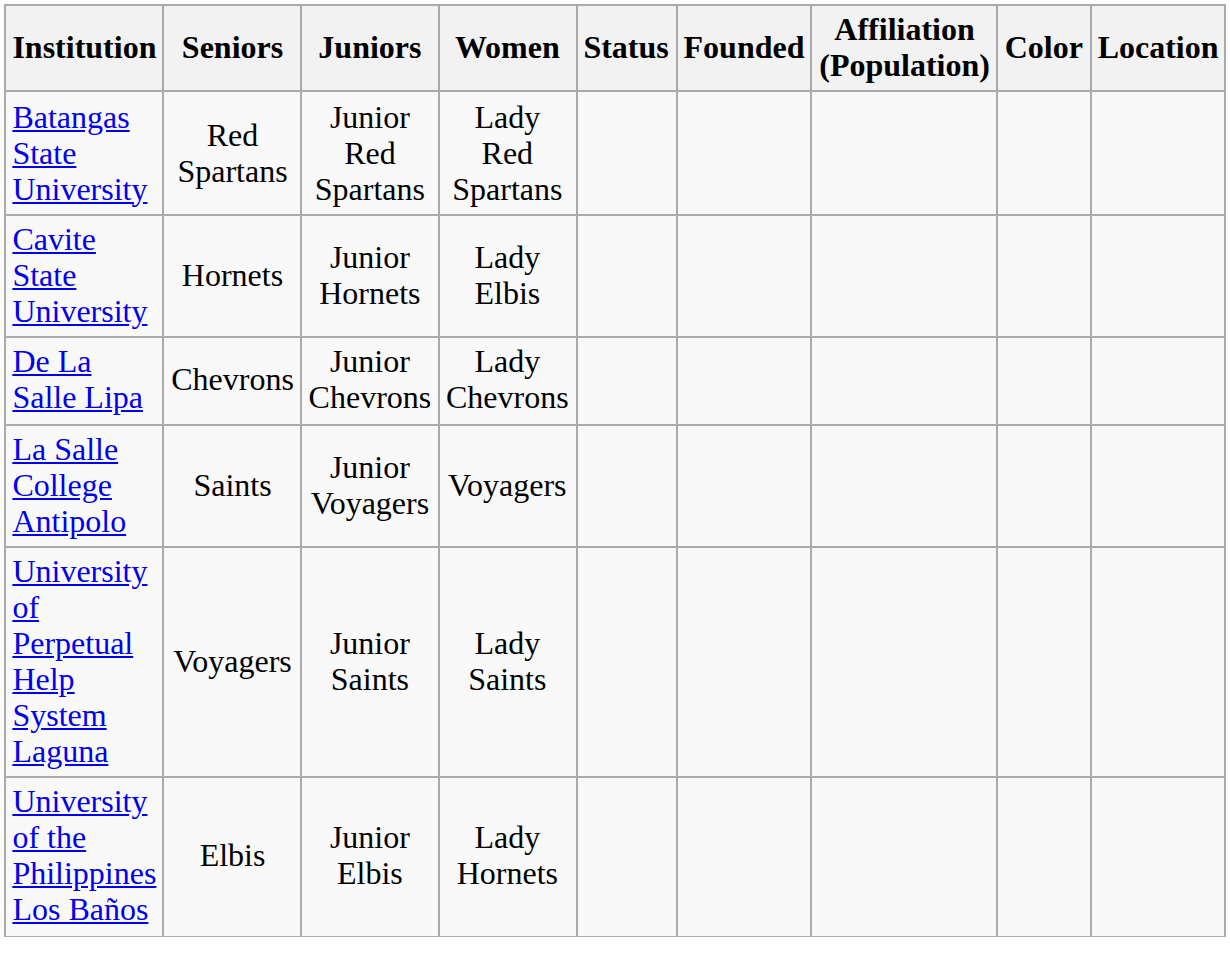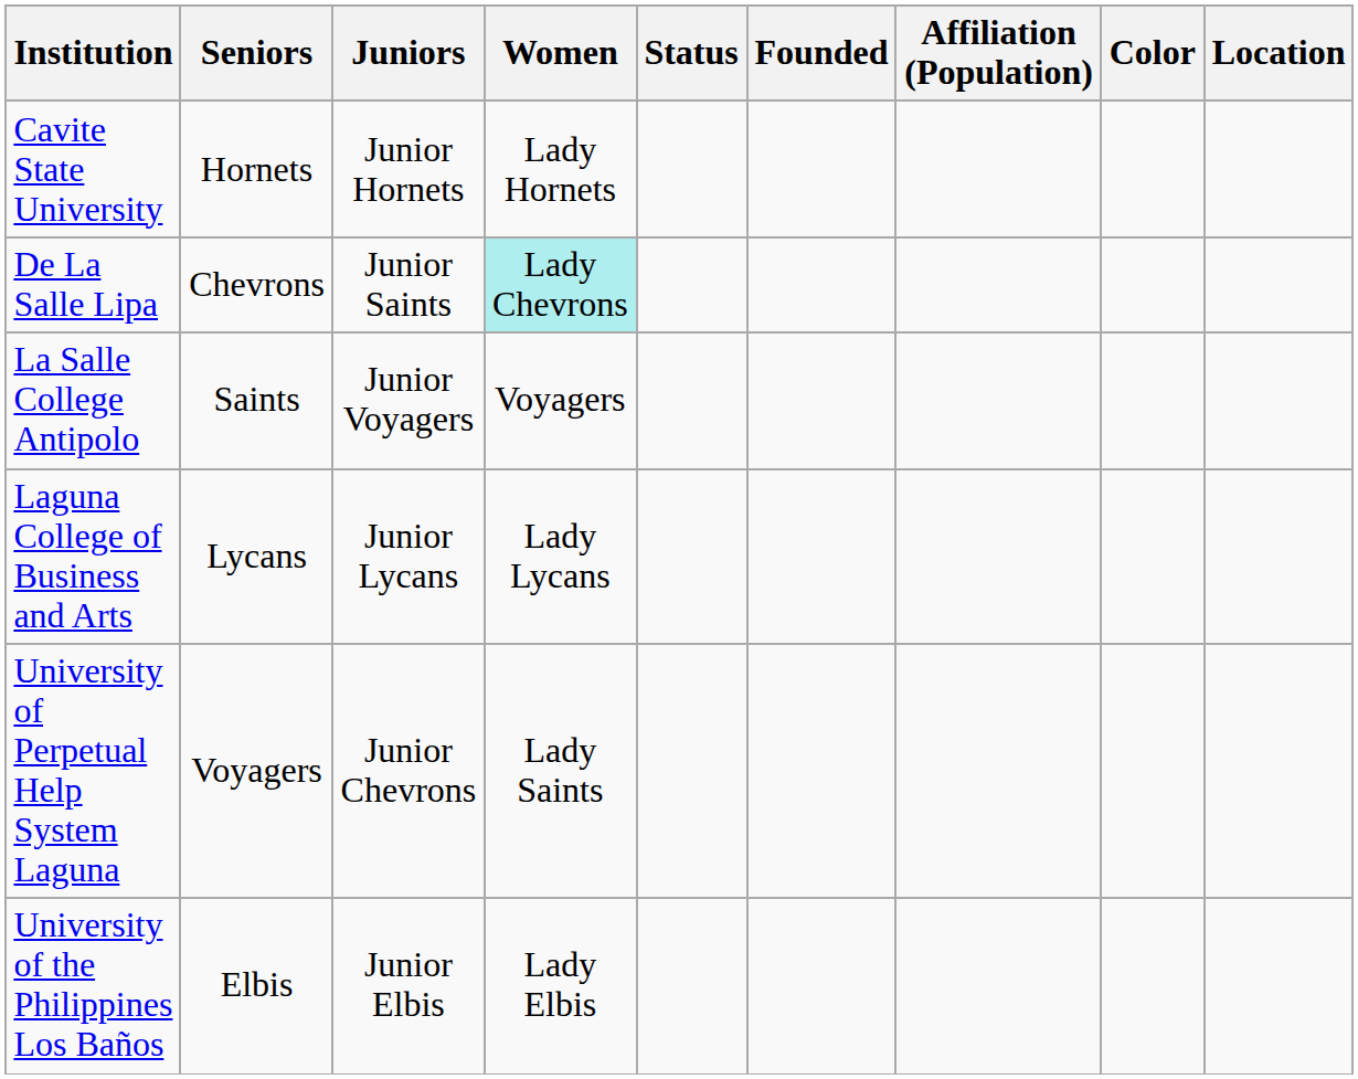- row: Batangas State University | Red Spartans | Junior Red Spartans | Lady Red Spartans
Cavite State University | Women: Lady Elbis -> Lady Hornets
De La Salle Lipa | Juniors: Junior Chevrons -> Junior Saints
De La Salle Lipa | Women: no background -> paleturquoise background
+ row: Laguna College of Business and Arts | Lycans | Junior Lycans | Lady Lycans
University of Perpetual Help System Laguna | Juniors: Junior Saints -> Junior Chevrons
University of the Philippines Los Baños | Women: Lady Hornets -> Lady Elbis
